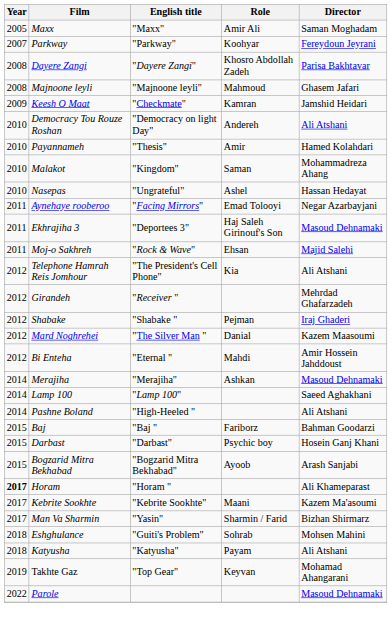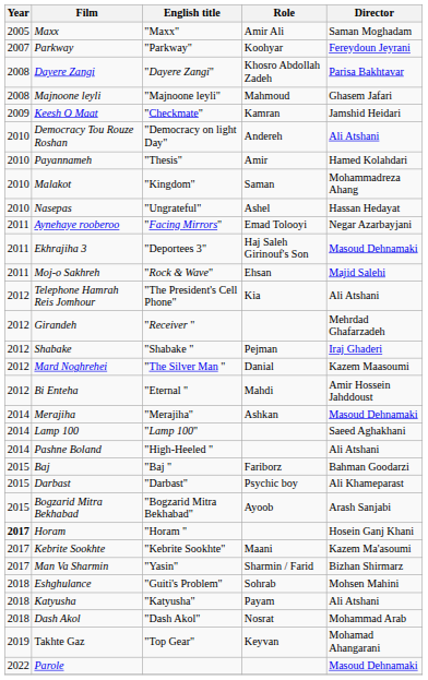Darbast | Director: Hosein Ganj Khani -> Ali Khameparast
Horam | Director: Ali Khameparast -> Hosein Ganj Khani
+ row: 2018 | Dash Akol | "Dash Akol" | Nosrat | Mohammad Arab
